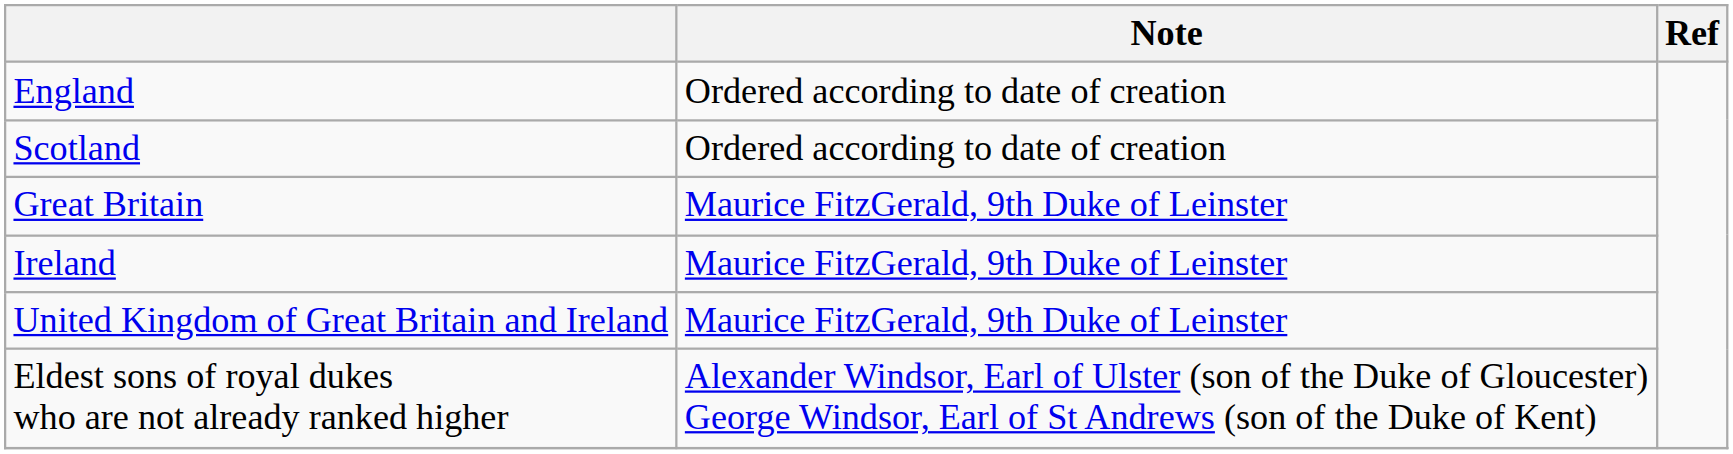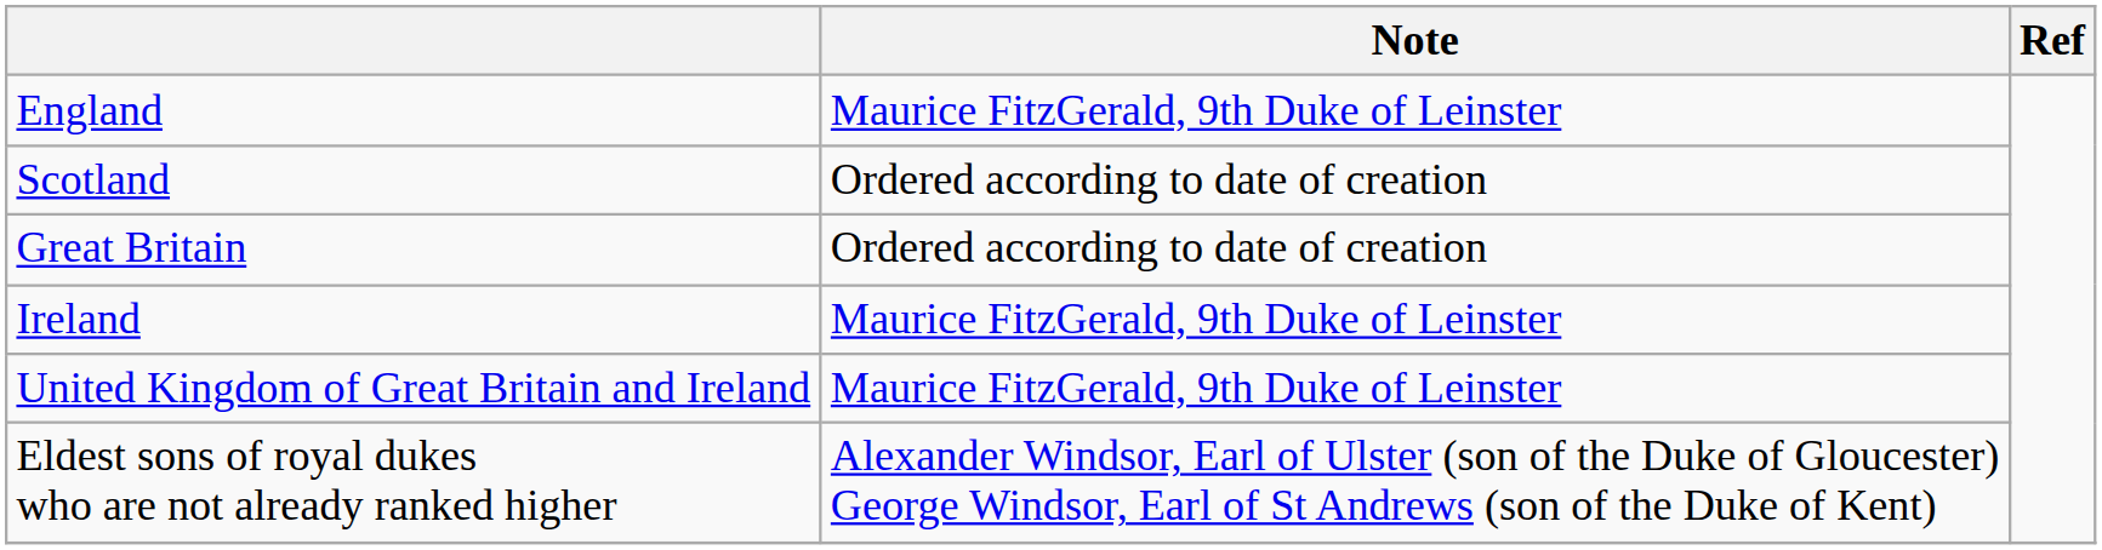England | Note: Ordered according to date of creation -> Maurice FitzGerald, 9th Duke of Leinster
Great Britain | Note: Maurice FitzGerald, 9th Duke of Leinster -> Ordered according to date of creation
